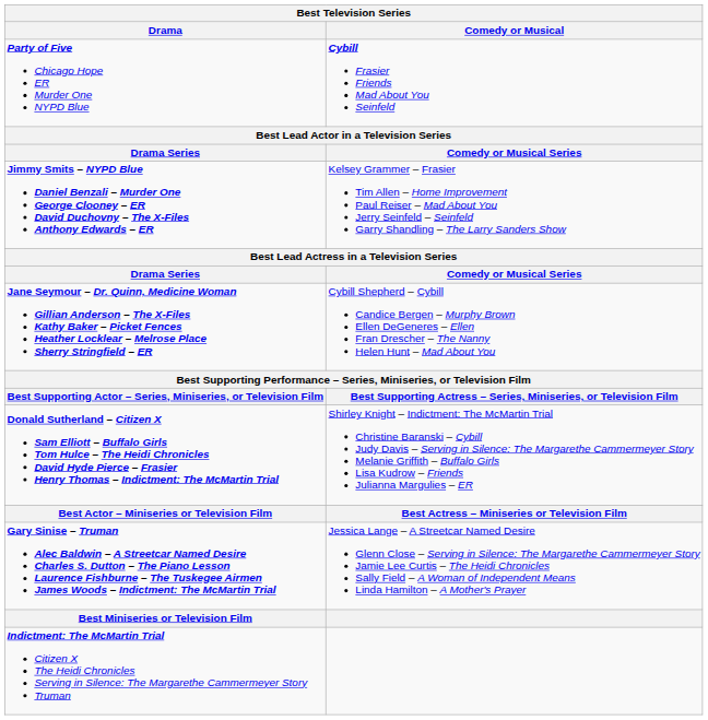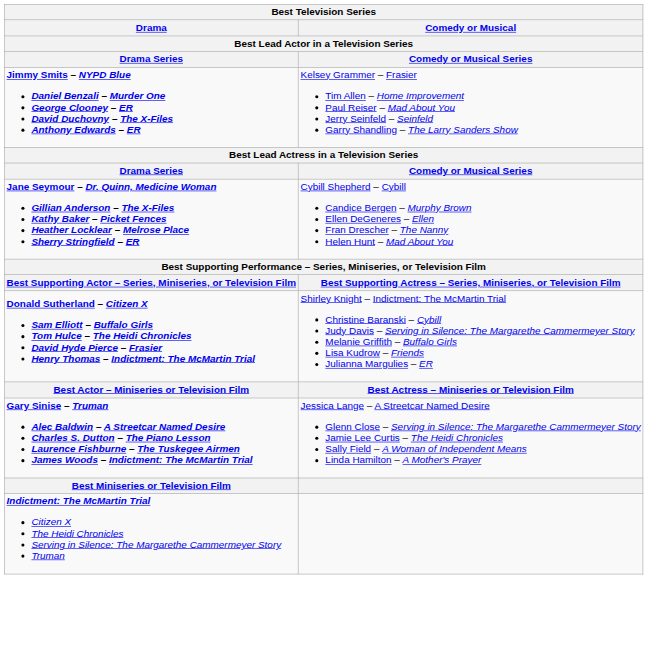- row: Party of Five Chicago Hope ER Murder One NYPD Blue | Cybill Frasier Friends Mad About You Seinfeld
